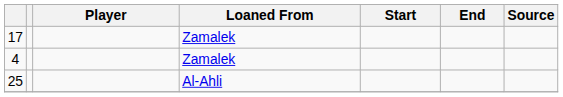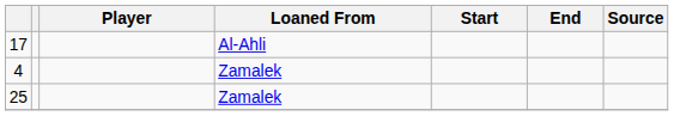17 | Loaned From: Zamalek -> Al-Ahli
25 | Loaned From: Al-Ahli -> Zamalek
